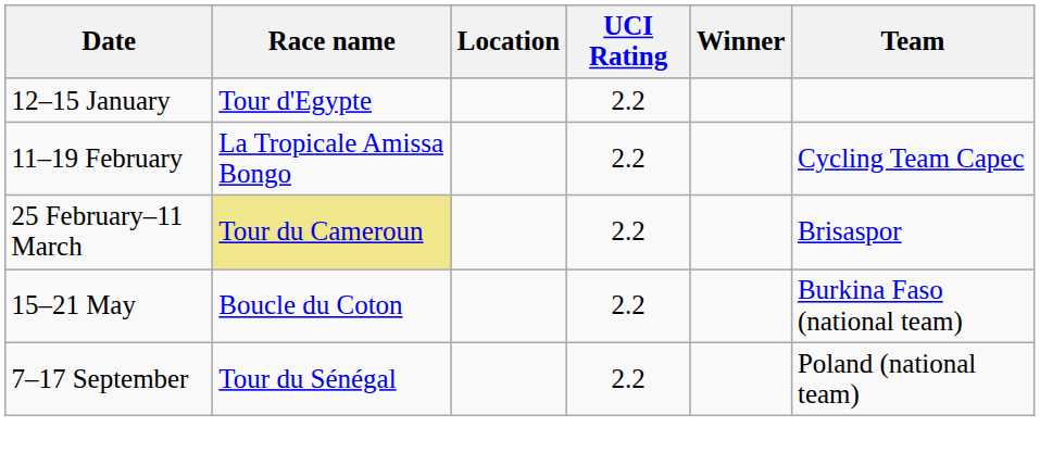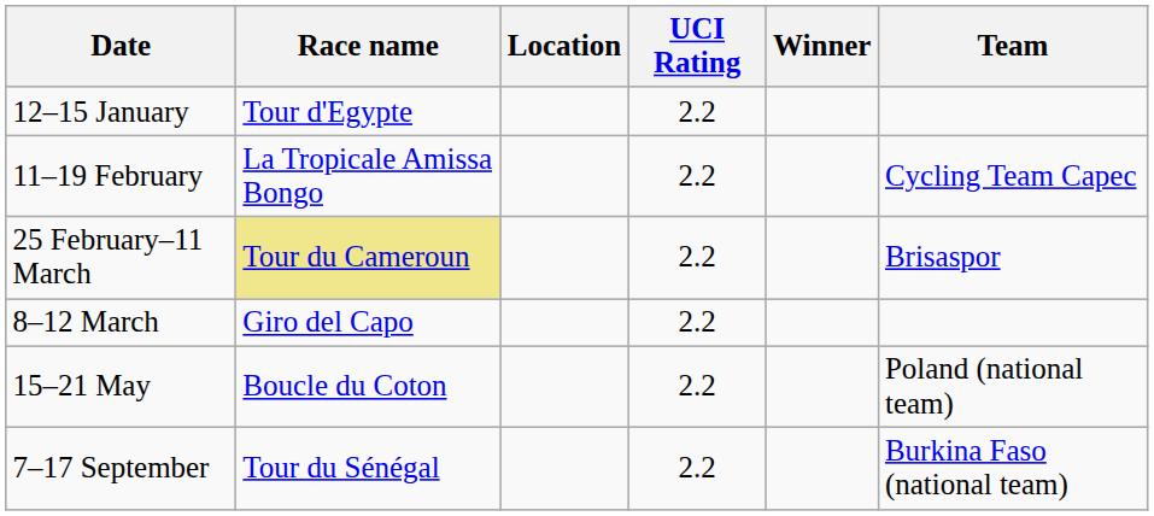+ row: 8–12 March | Giro del Capo | 2.2
15–21 May | Team: Burkina Faso (national team) -> Poland (national team)
7–17 September | Team: Poland (national team) -> Burkina Faso (national team)
